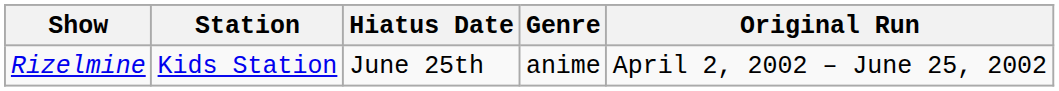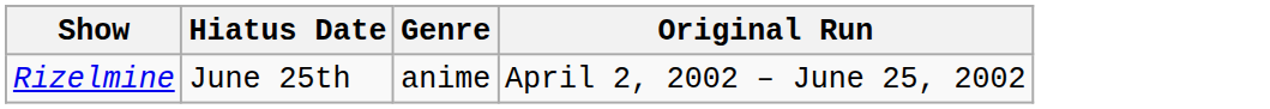- column: Station | Kids Station
